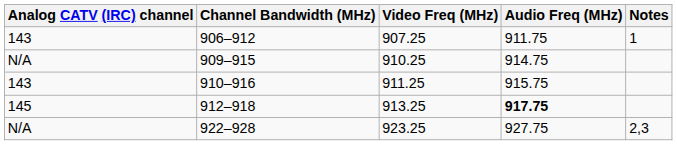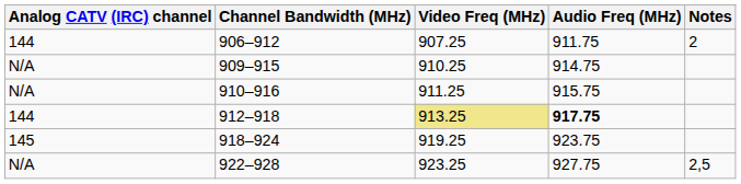906–912 | Analog CATV (IRC) channel: 143 -> 144
906–912 | Notes: 1 -> 2
910–916 | Analog CATV (IRC) channel: 143 -> N/A
912–918 | Analog CATV (IRC) channel: 145 -> 144
912–918 | Video Freq (MHz): no background -> khaki background
+ row: 145 | 918–924 | 919.25 | 923.75
922–928 | Notes: 2,3 -> 2,5
